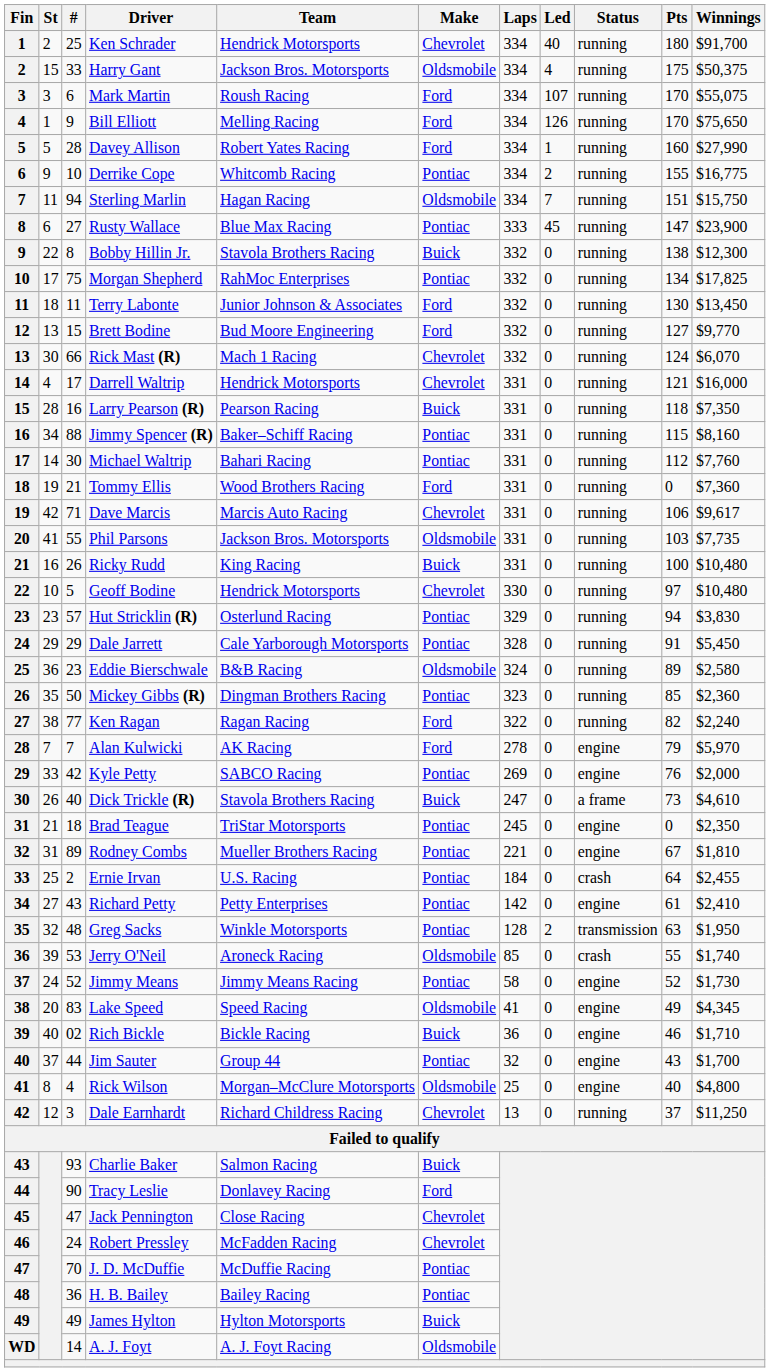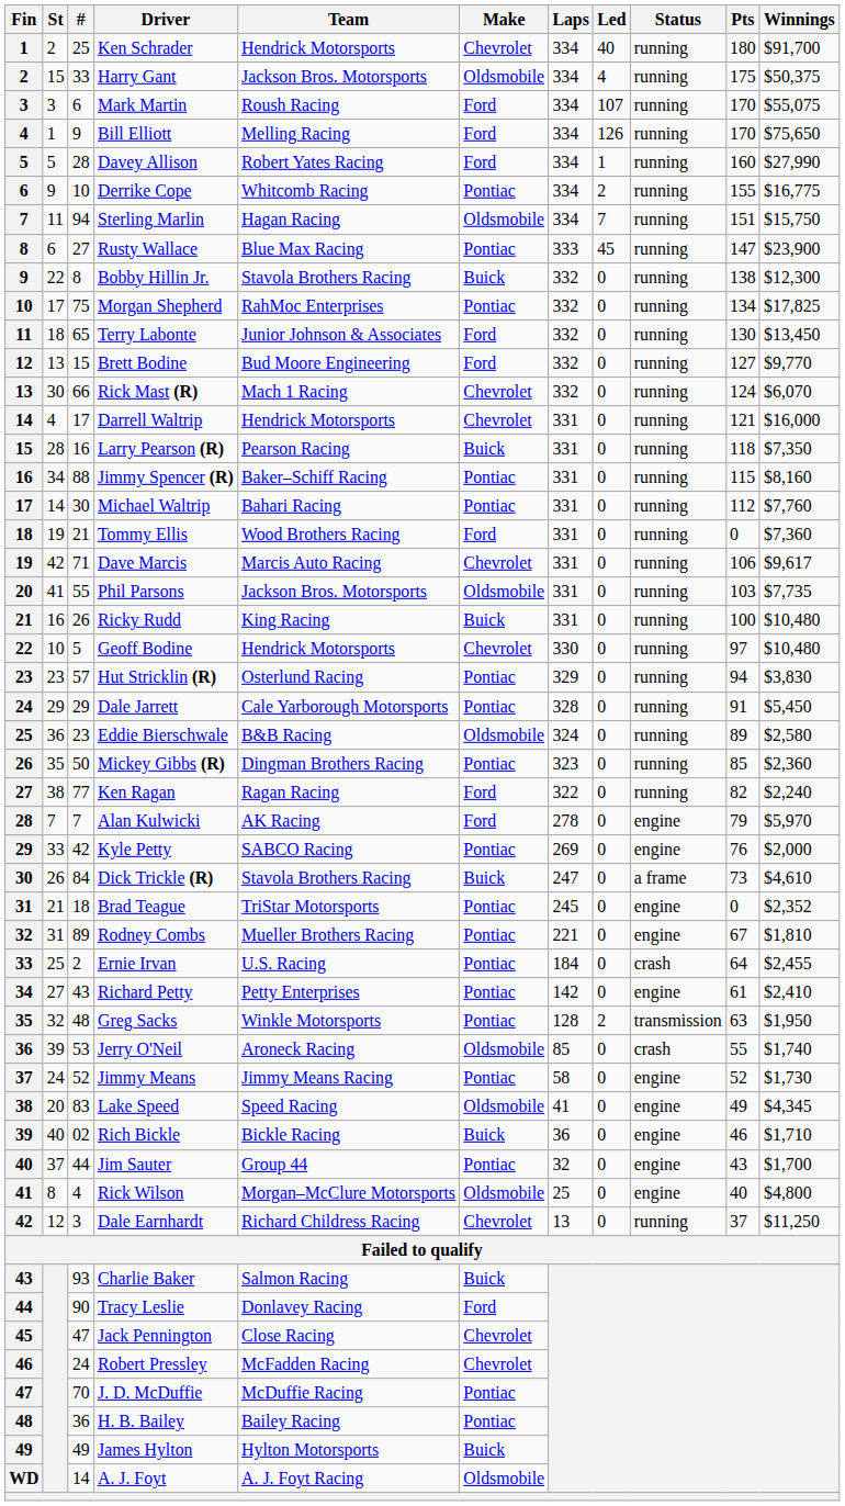Terry Labonte | #: 11 -> 65
Dick Trickle (R) | #: 40 -> 84
Brad Teague | Winnings: $2,350 -> $2,352
